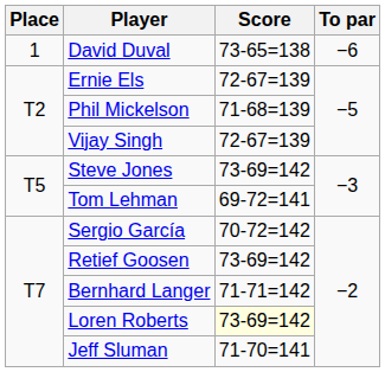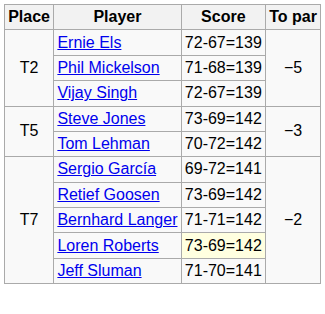- row: 1 | David Duval | 73-65=138 | −6
Tom Lehman | Score: 69-72=141 -> 70-72=142
Sergio García | Score: 70-72=142 -> 69-72=141
